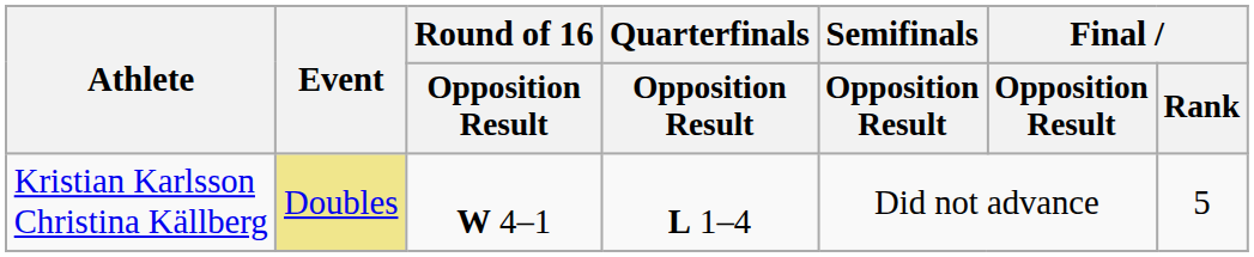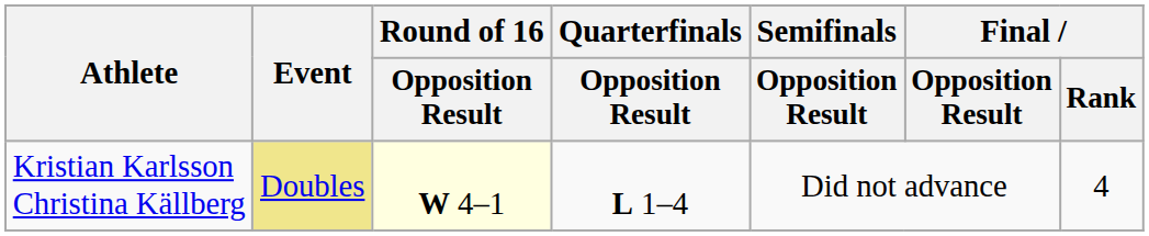Kristian Karlsson Christina Källberg | Round of 16 / Opposition Result: no background -> lightyellow background
Kristian Karlsson Christina Källberg | Final / Rank: 5 -> 4
